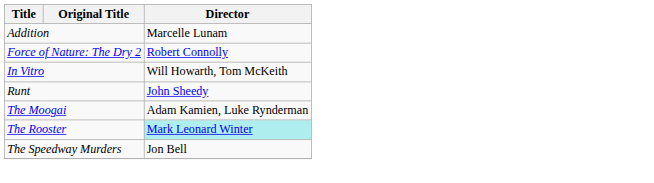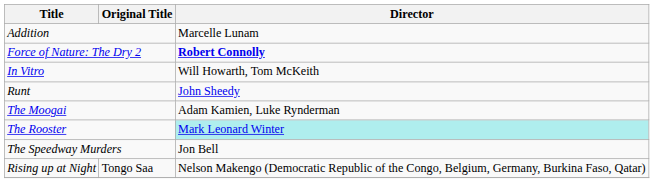Force of Nature: The Dry 2 | Director: normal -> bold
+ row: Rising up at Night | Tongo Saa | Nelson Makengo (Democratic Republic of the Congo, Belgium, Germany, Burkina Faso, Qatar)
